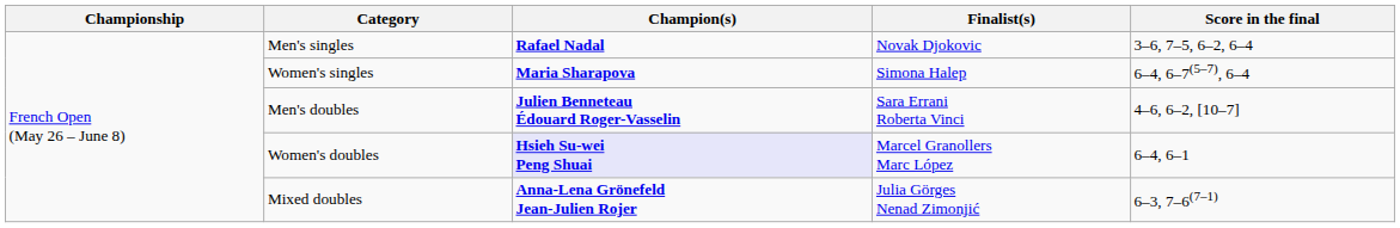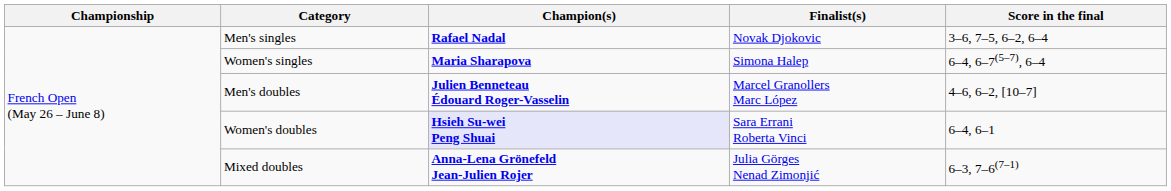Men's doubles | Finalist(s): Sara Errani Roberta Vinci -> Marcel Granollers Marc López
Women's doubles | Finalist(s): Marcel Granollers Marc López -> Sara Errani Roberta Vinci
